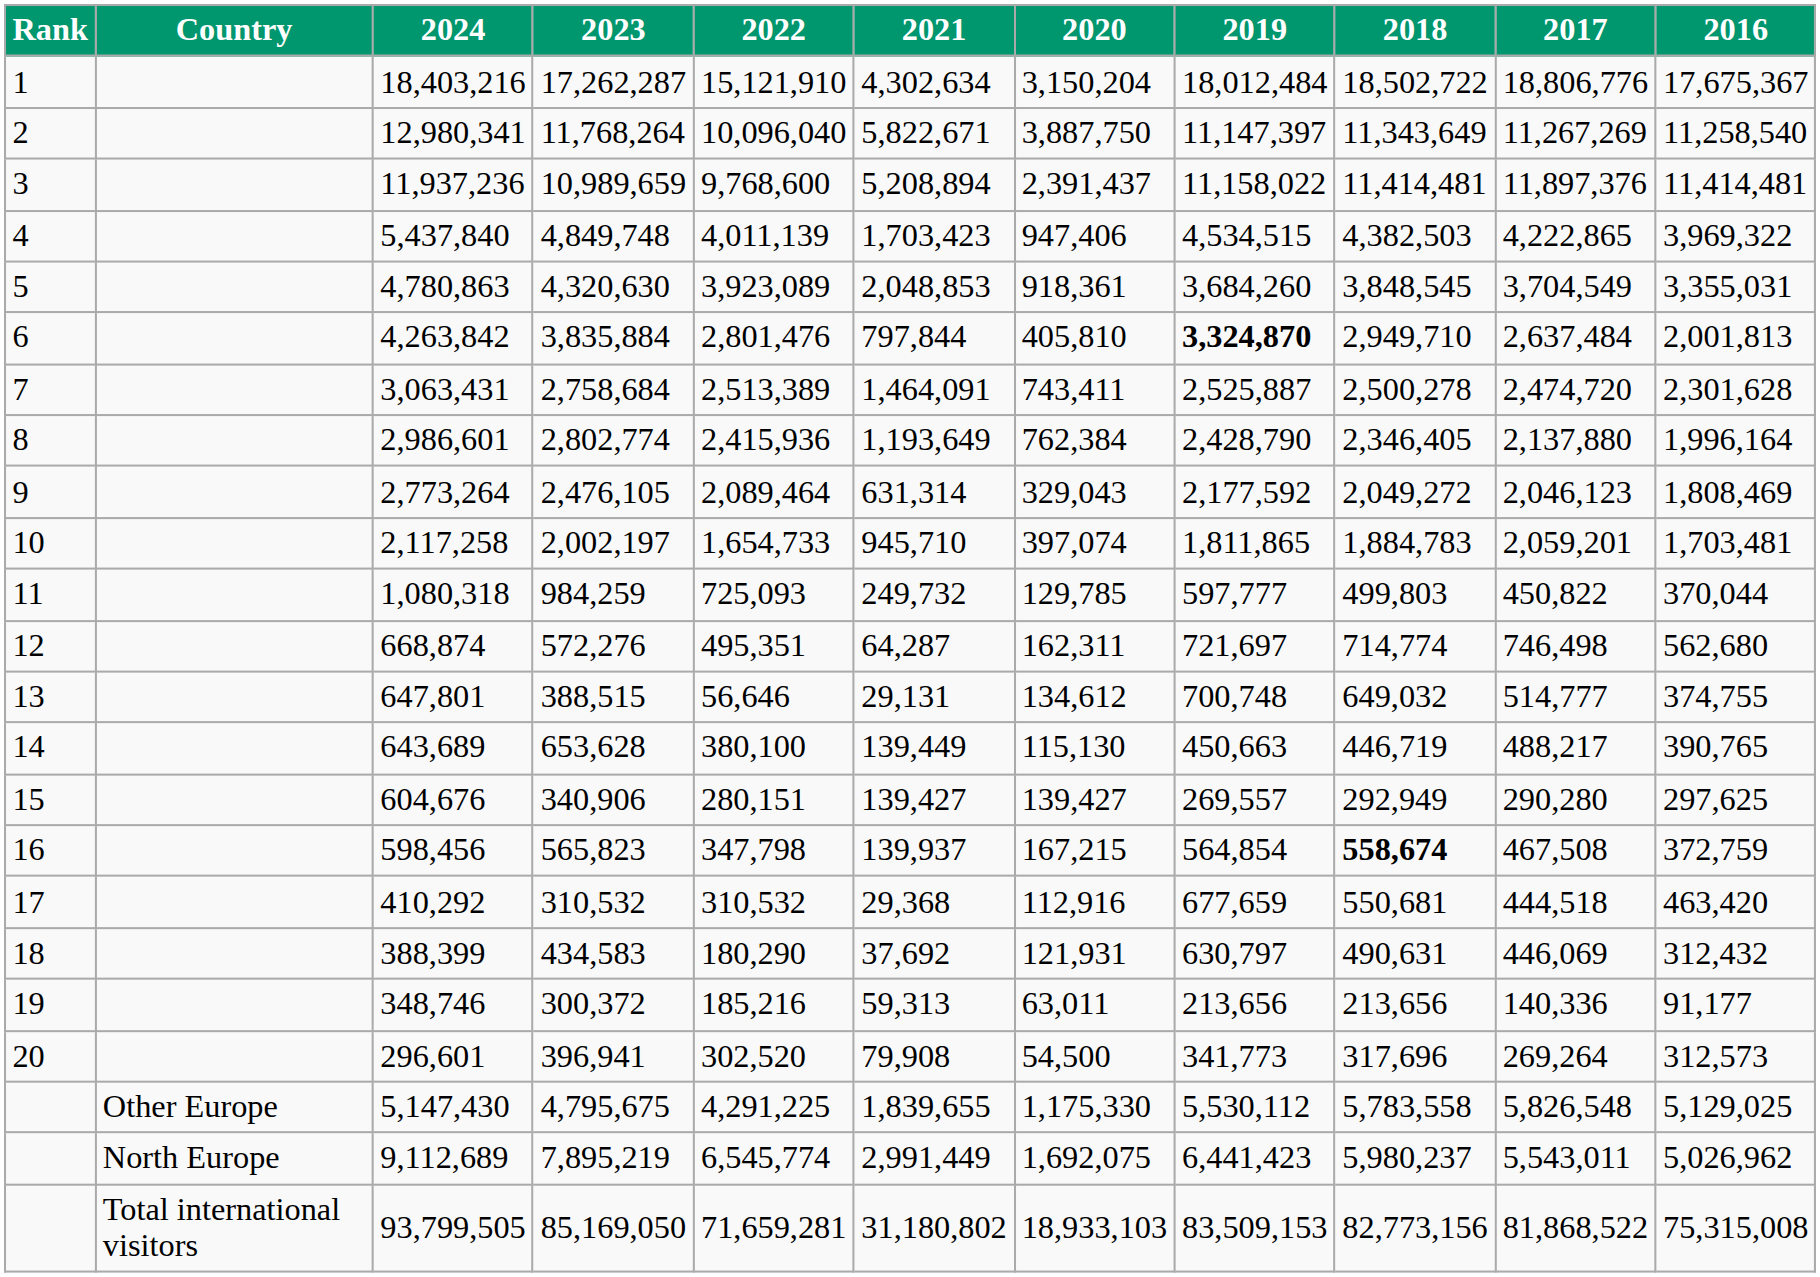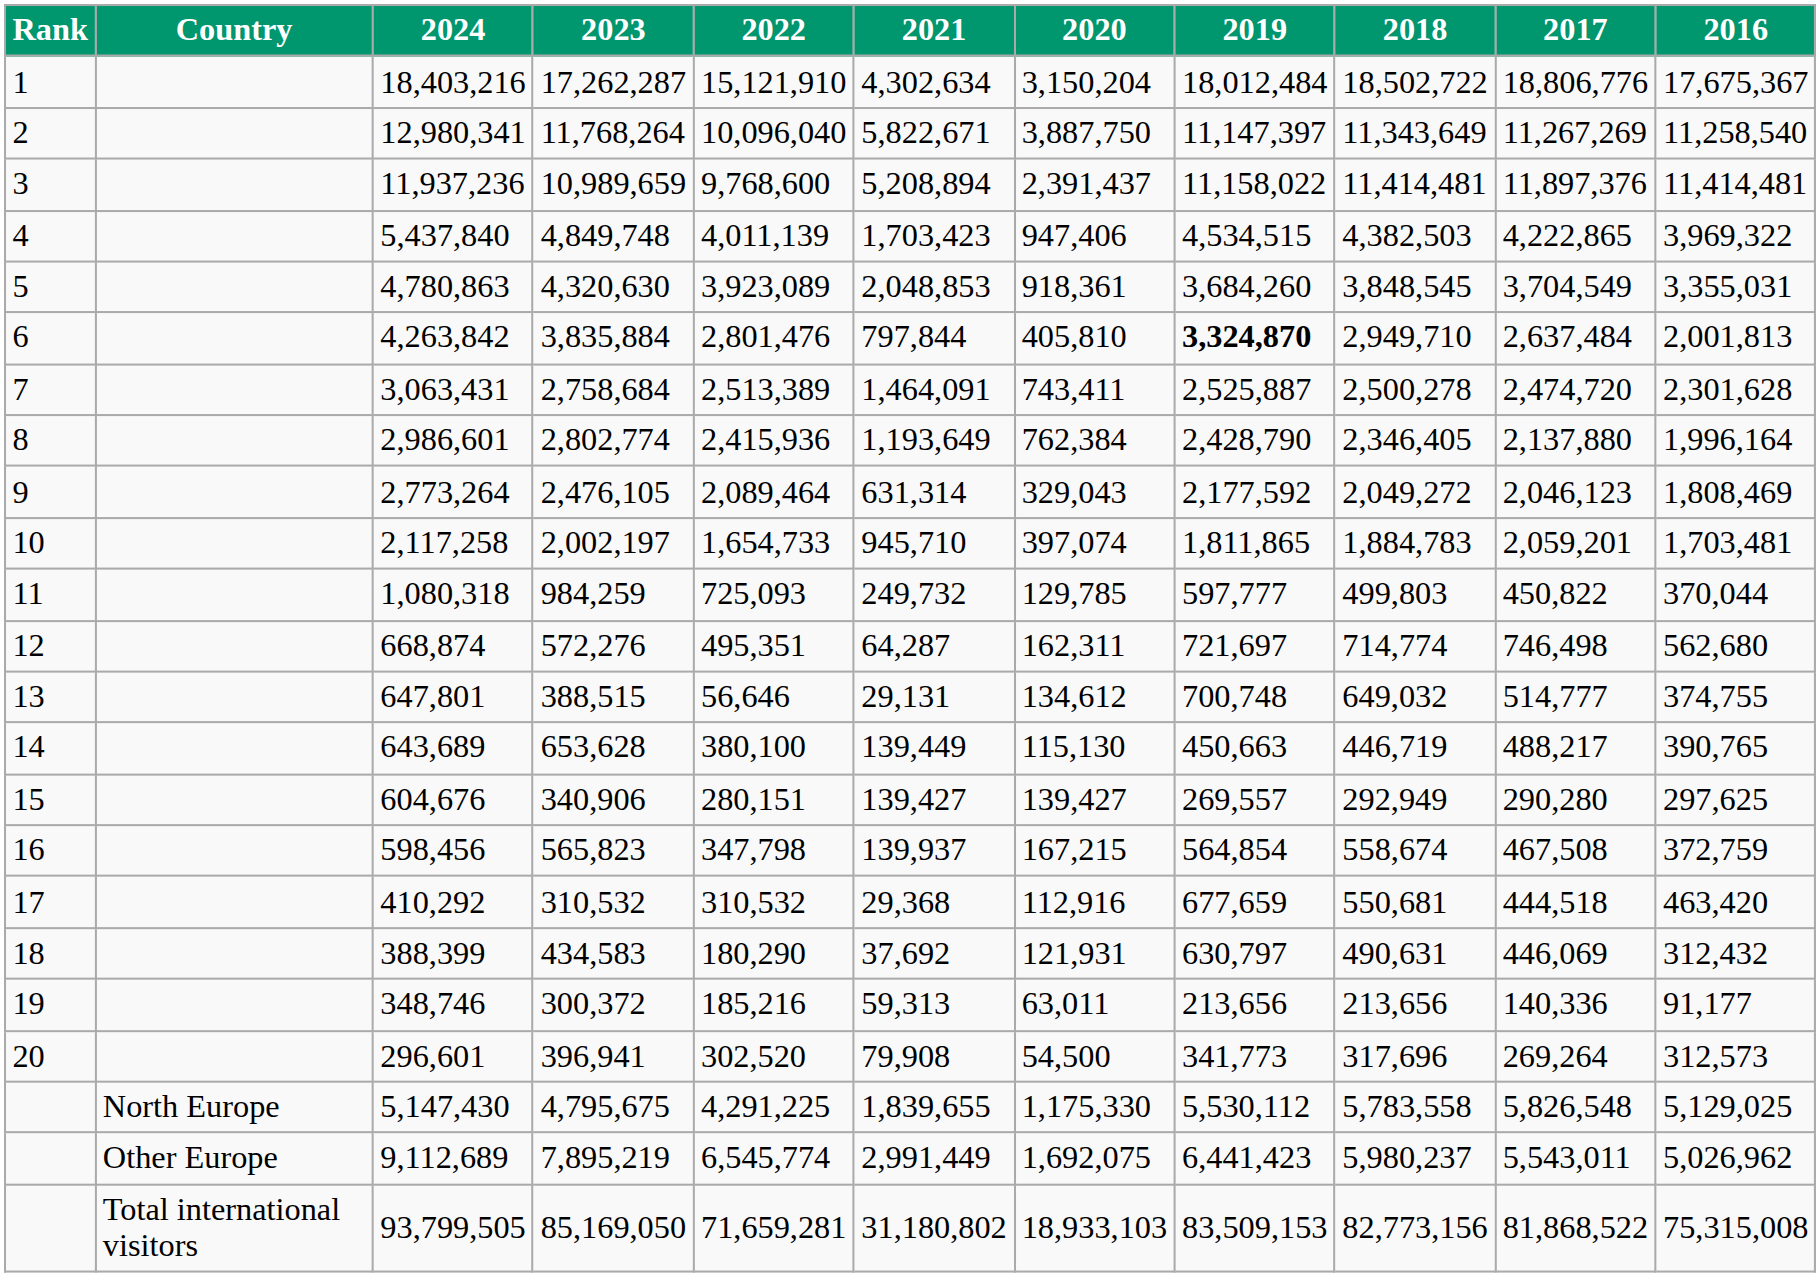598,456 | 2018: bold -> normal
5,147,430 | Country: Other Europe -> North Europe
9,112,689 | Country: North Europe -> Other Europe
